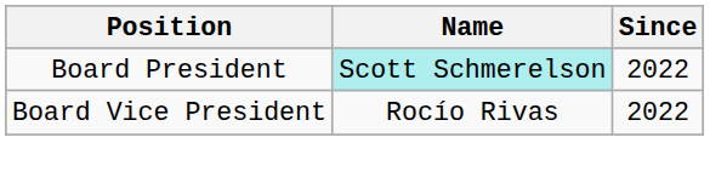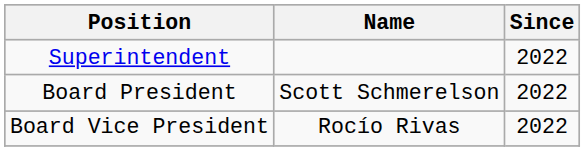+ row: Superintendent | 2022
Board President | Name: paleturquoise background -> no background
